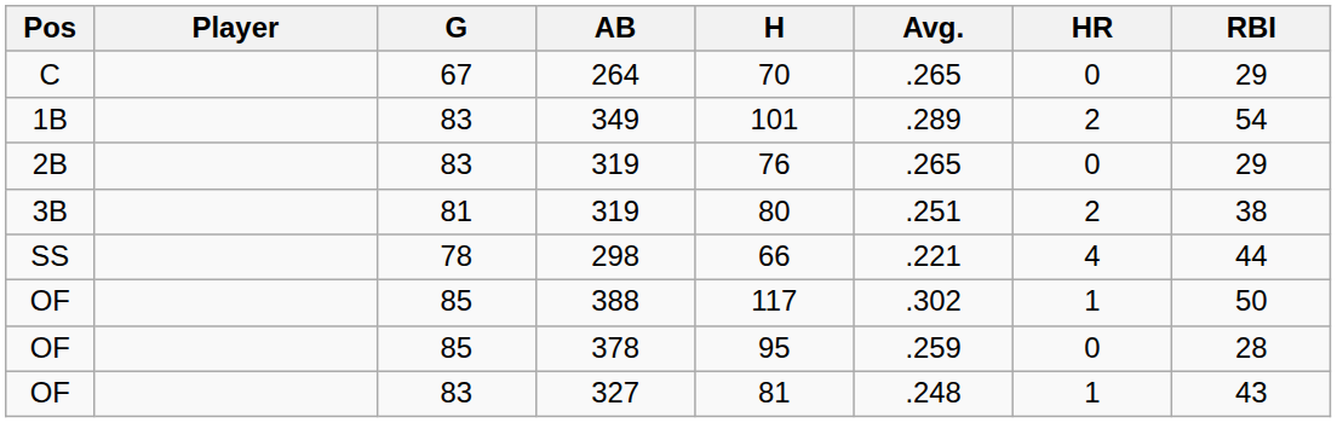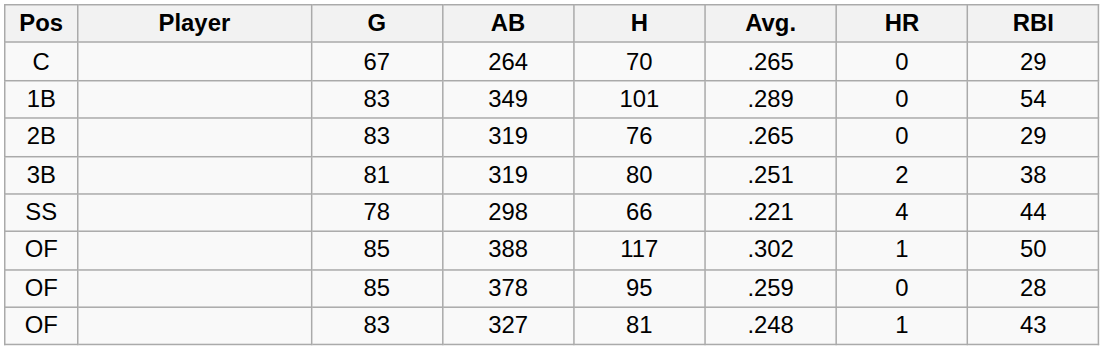349 | HR: 2 -> 0
